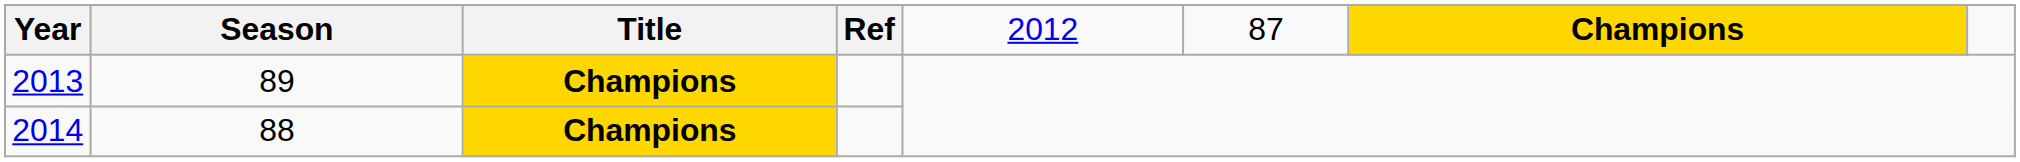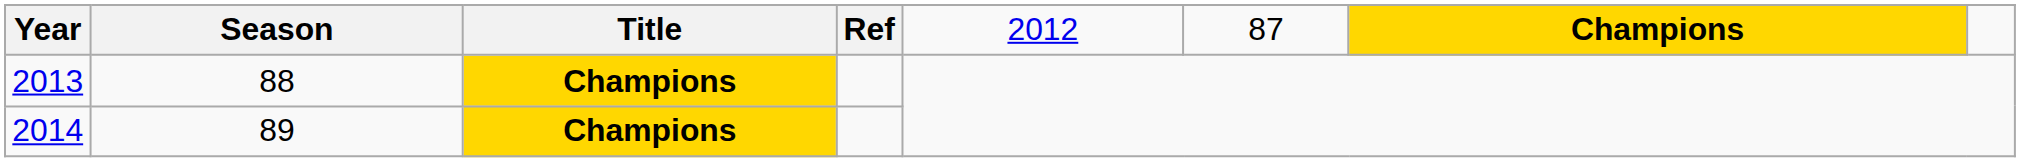2013 | Season: 89 -> 88
2014 | Season: 88 -> 89
